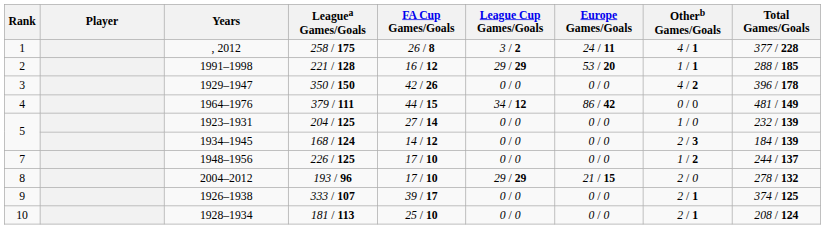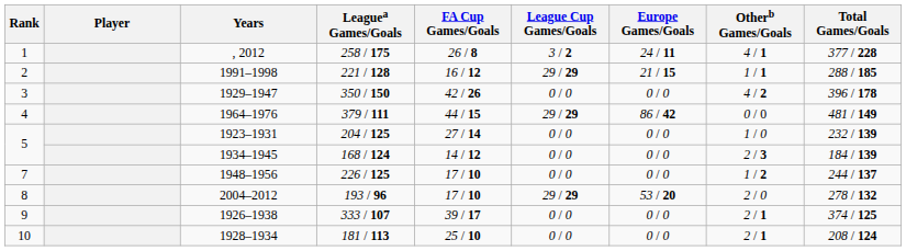1991–1998 | Europe Games/Goals: 53 / 20 -> 21 / 15
1964–1976 | League Cup Games/Goals: 34 / 12 -> 29 / 29
2004–2012 | Europe Games/Goals: 21 / 15 -> 53 / 20
